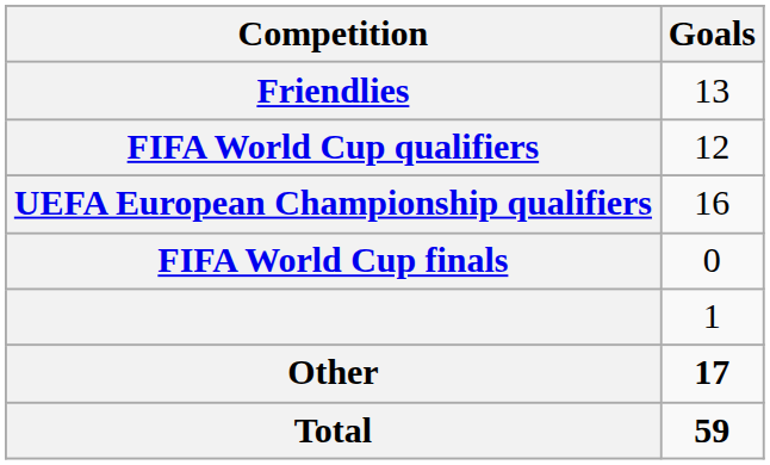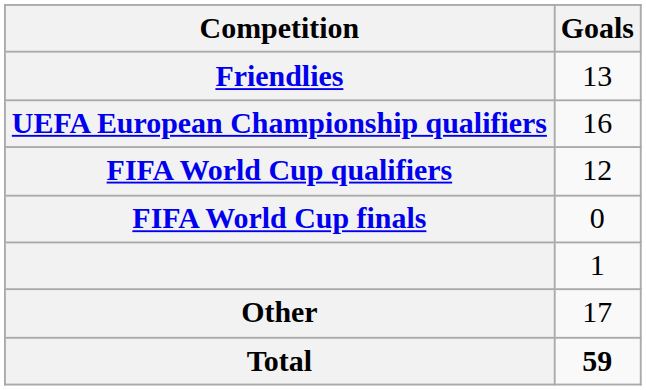rows swapped: FIFA World Cup qualifiers <-> UEFA European Championship qualifiers
Other | Goals: bold -> normal
